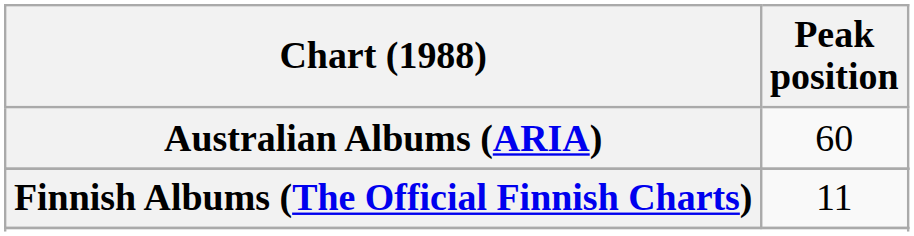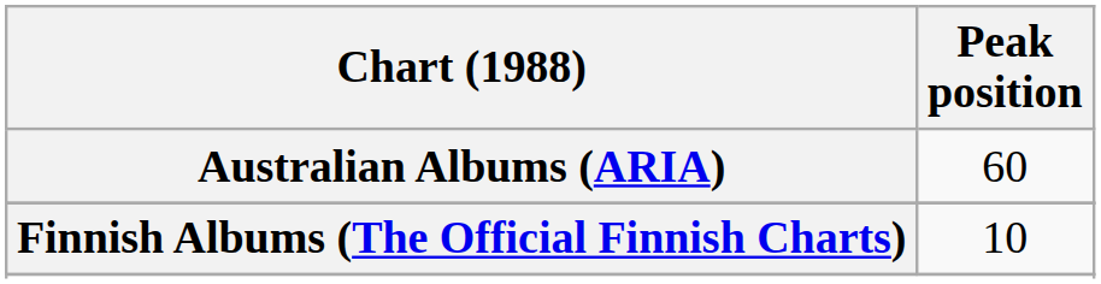Finnish Albums (The Official Finnish Charts) | Peak position: 11 -> 10
